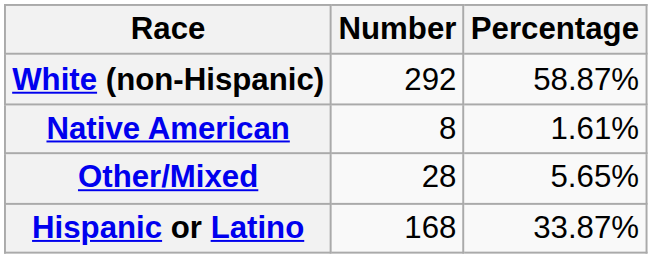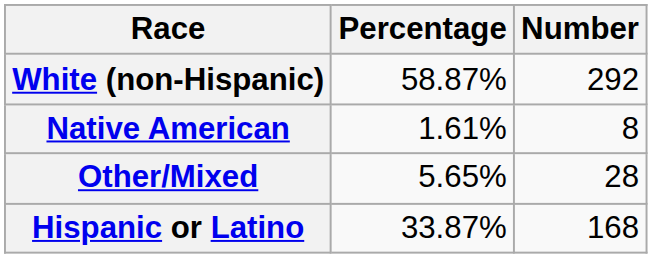columns swapped: Number <-> Percentage
